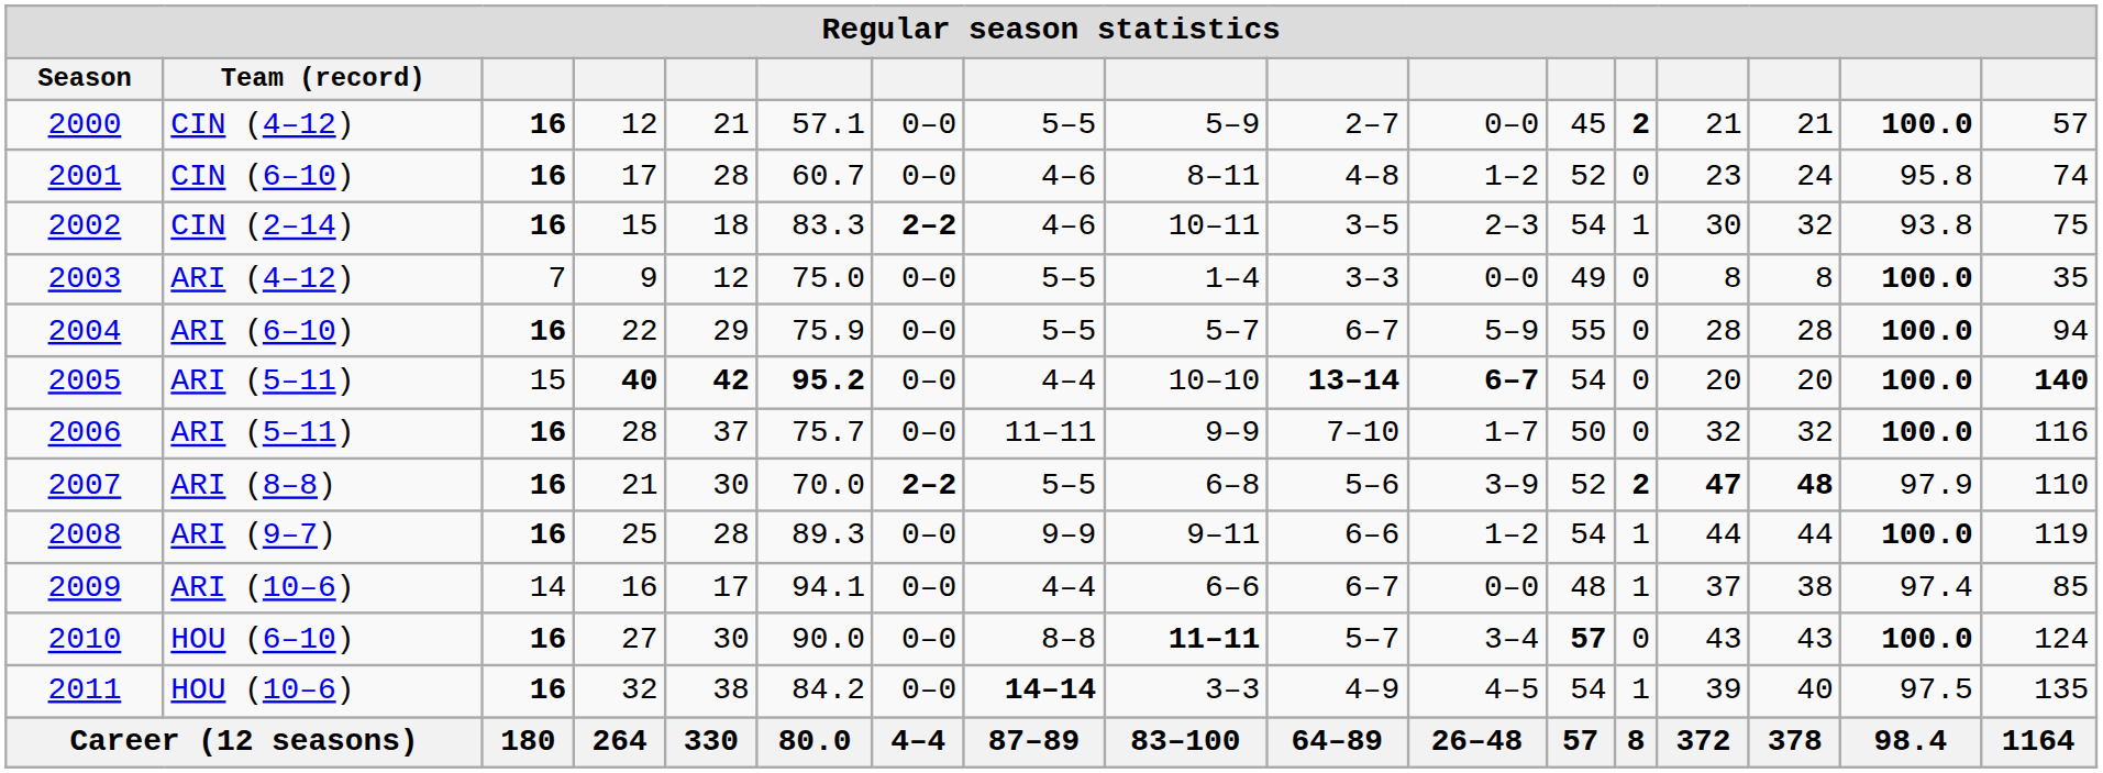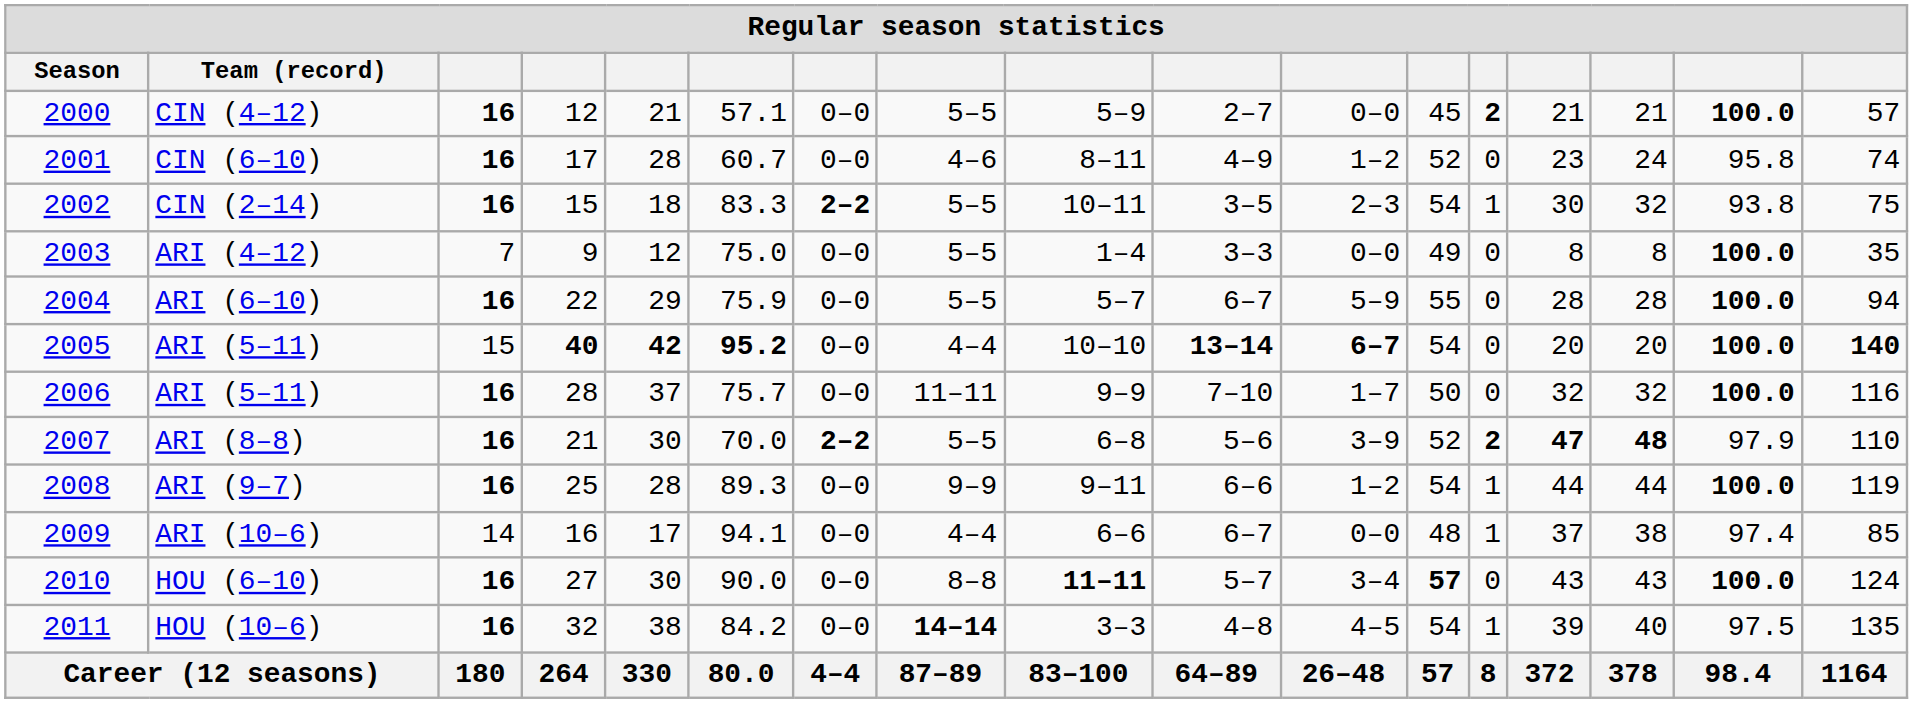CIN (6–10) | column 10: 4–8 -> 4–9
CIN (2–14) | column 8: 4–6 -> 5–5
HOU (10–6) | column 10: 4–9 -> 4–8
